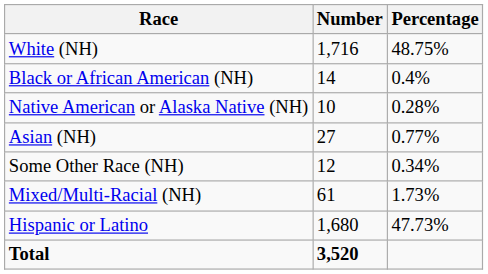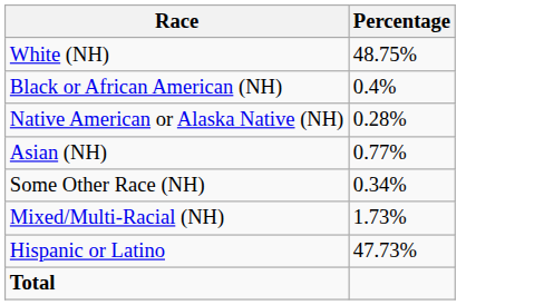- column: Number | 1,716 | 14 | 10 | 27 | 12 | 61 | 1,680 | 3,520
